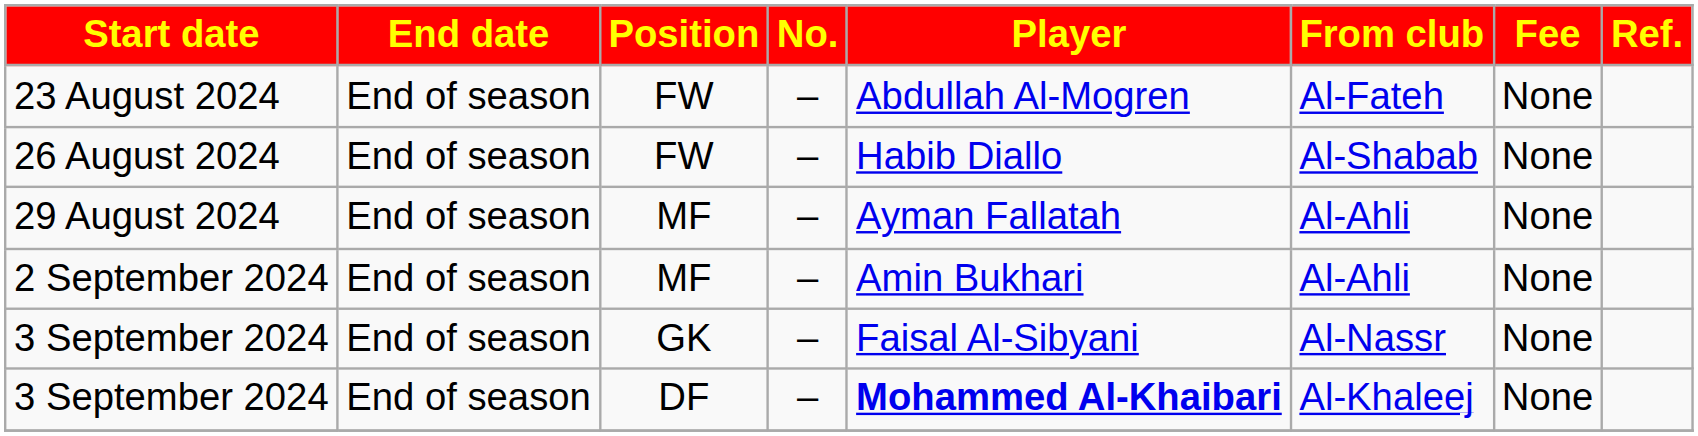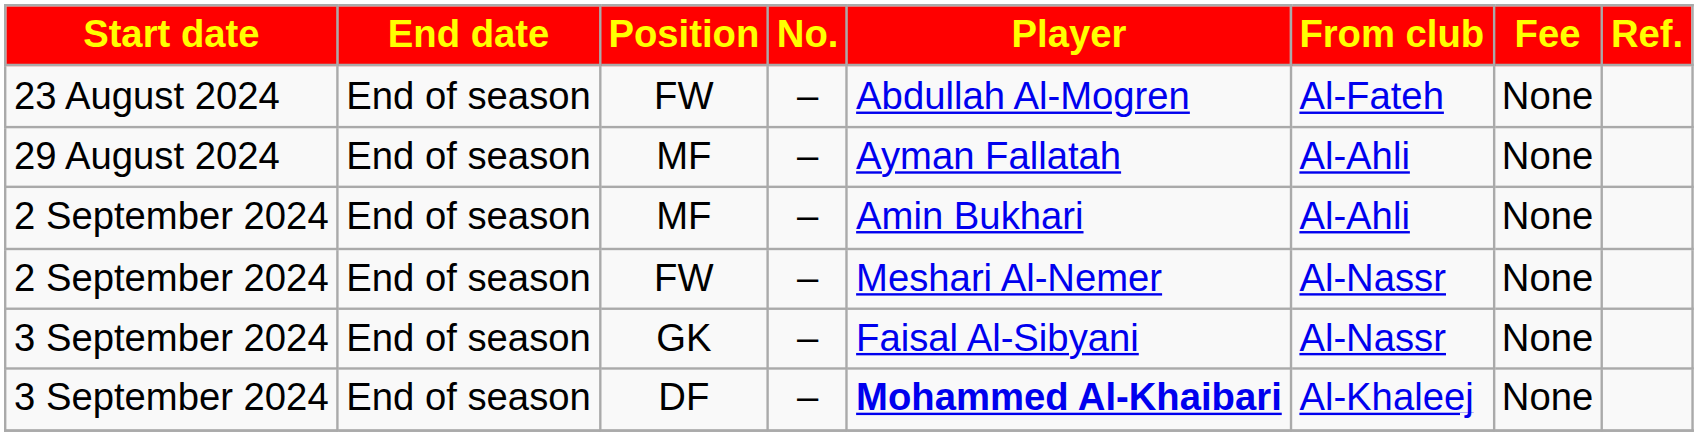- row: 26 August 2024 | End of season | FW | – | Habib Diallo | Al-Shabab | None
+ row: 2 September 2024 | End of season | FW | – | Meshari Al-Nemer | Al-Nassr | None
